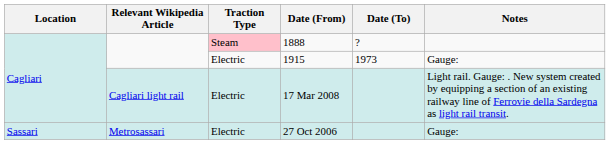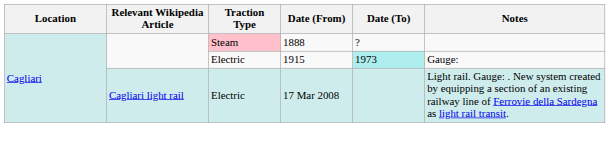1915 | Date (To): no background -> paleturquoise background
- row: Sassari | Metrosassari | Electric | 27 Oct 2006 | Gauge:
